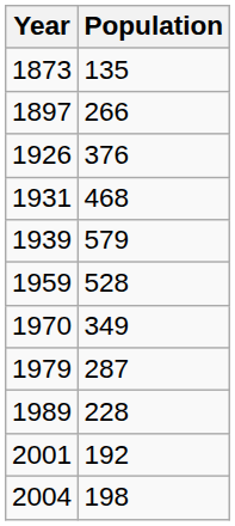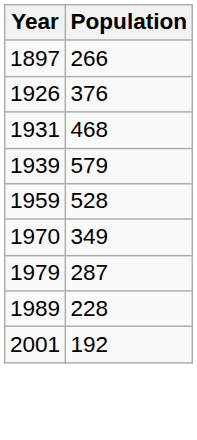- row: 1873 | 135
- row: 2004 | 198
